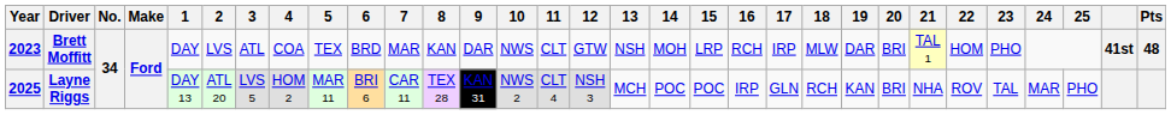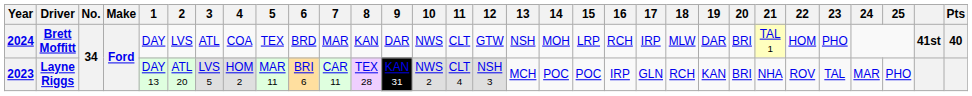Brett Moffitt | Year: 2023 -> 2024
Brett Moffitt | Pts: 48 -> 40
Layne Riggs | Year: 2025 -> 2023
